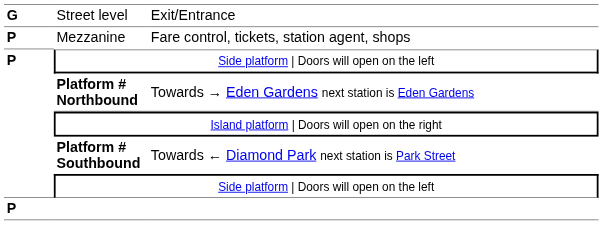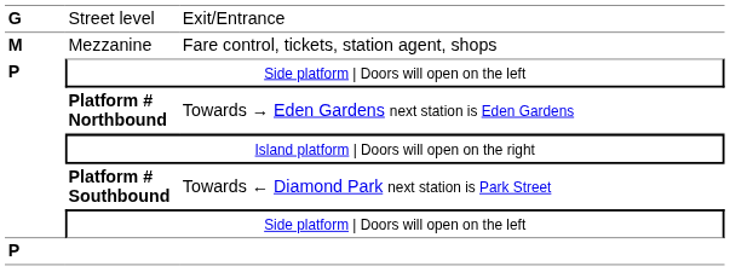Mezzanine | column 1: P -> M
